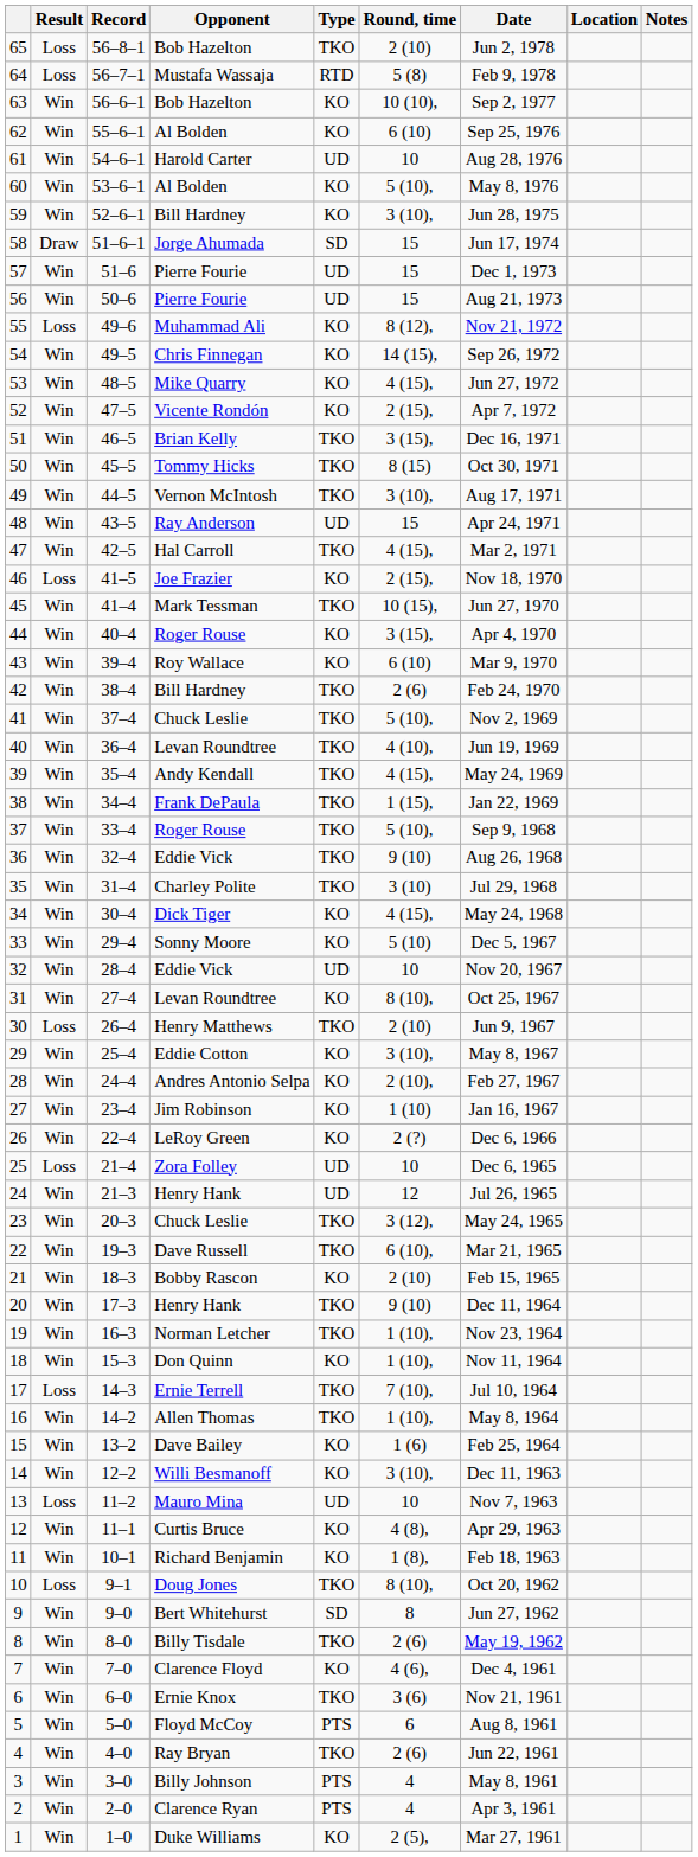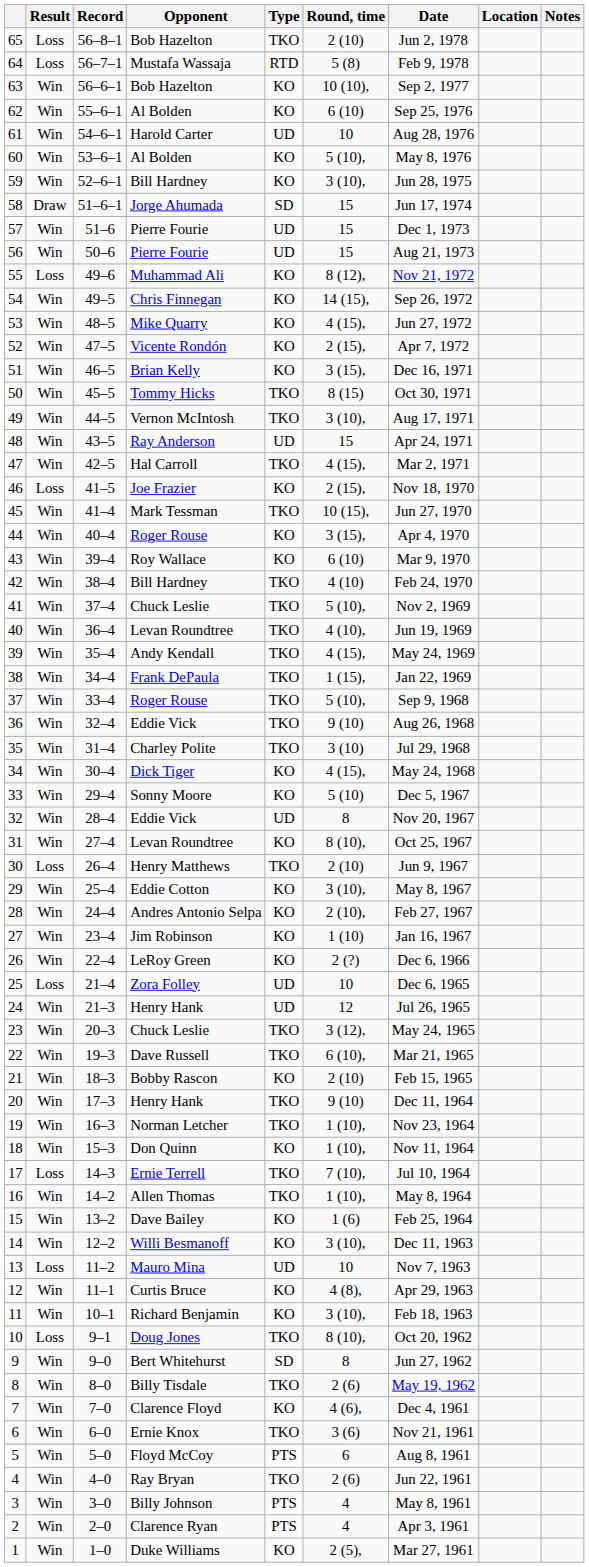51 | Type: TKO -> KO
42 | Round, time: 2 (6) -> 4 (10)
32 | Round, time: 10 -> 8
11 | Round, time: 1 (8), -> 3 (10),
